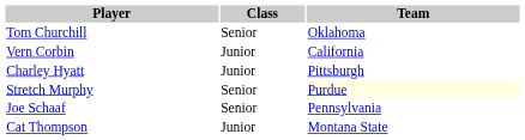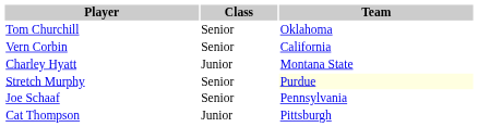Vern Corbin | Class: Junior -> Senior
Charley Hyatt | Team: Pittsburgh -> Montana State
Cat Thompson | Team: Montana State -> Pittsburgh
